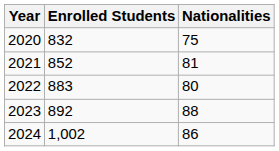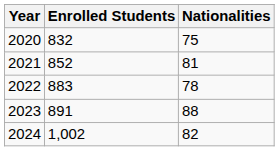2022 | Nationalities: 80 -> 78
2023 | Enrolled Students: 892 -> 891
2024 | Nationalities: 86 -> 82
